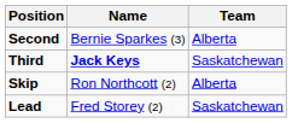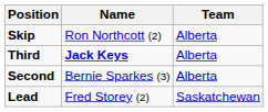rows swapped: Skip <-> Second
Third | Team: Saskatchewan -> Alberta
